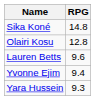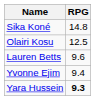Olairi Kosu | RPG: 12.8 -> 12.5
Yara Hussein | RPG: normal -> bold
